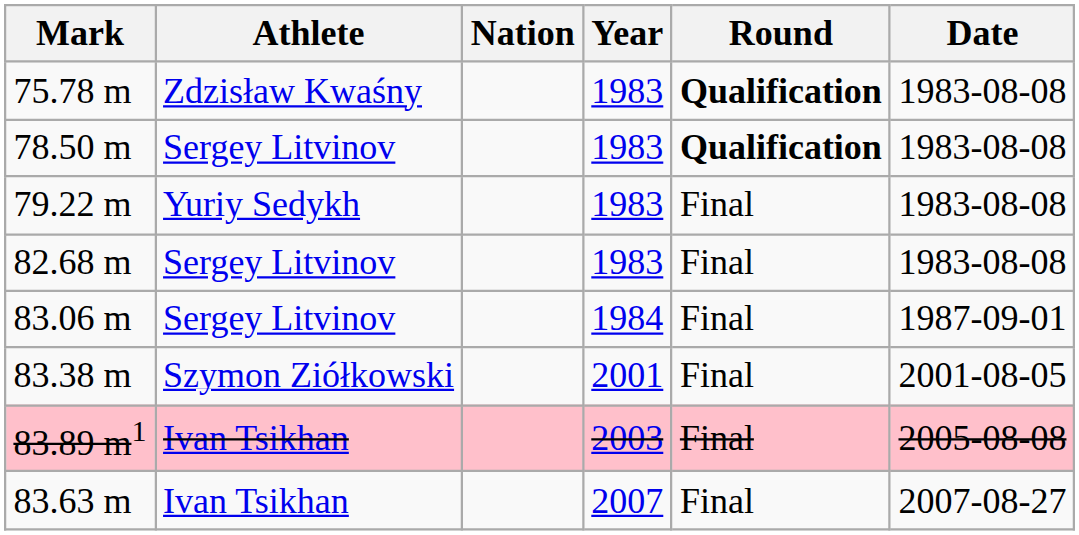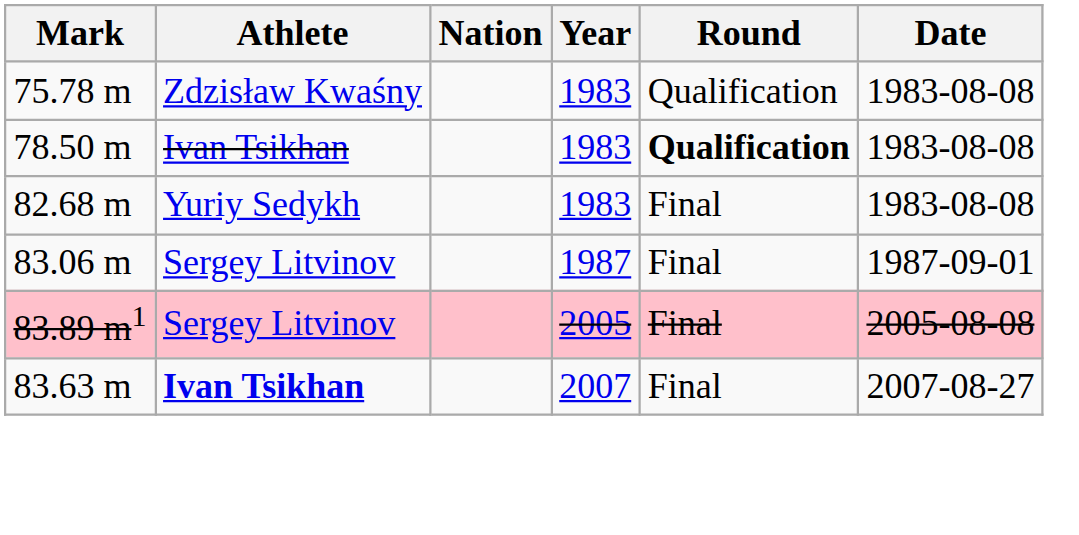75.78 m | Round: bold -> normal
78.50 m | Athlete: Sergey Litvinov -> Ivan Tsikhan
- row: 79.22 m | Yuriy Sedykh | 1983 | Final | 1983-08-08
82.68 m | Athlete: Sergey Litvinov -> Yuriy Sedykh
83.06 m | Year: 1984 -> 1987
- row: 83.38 m | Szymon Ziółkowski | 2001 | Final | 2001-08-05
83.89 m1 | Athlete: Ivan Tsikhan -> Sergey Litvinov
83.89 m1 | Year: 2003 -> 2005
83.63 m | Athlete: normal -> bold
